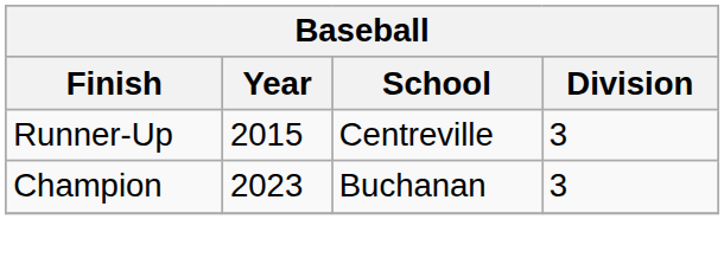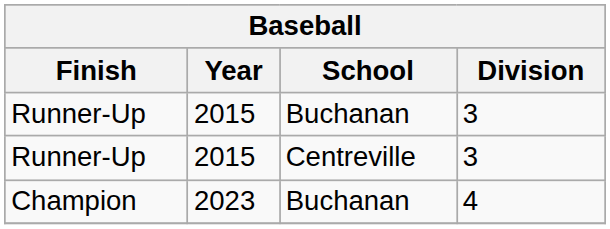+ row: Runner-Up | 2015 | Buchanan | 3
Champion | Division: 3 -> 4
